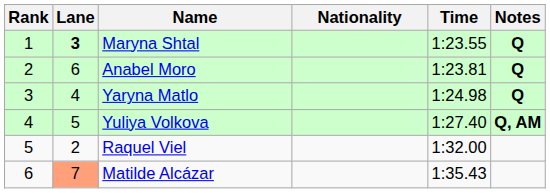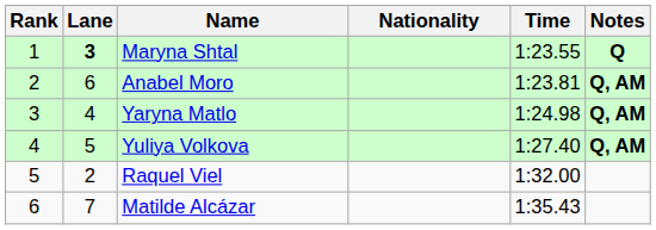Anabel Moro | Notes: Q -> Q, AM
Yaryna Matlo | Notes: Q -> Q, AM
Matilde Alcázar | Lane: lightsalmon background -> no background
